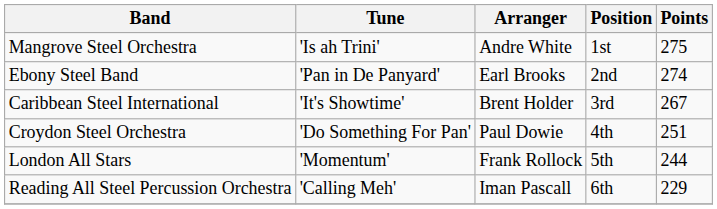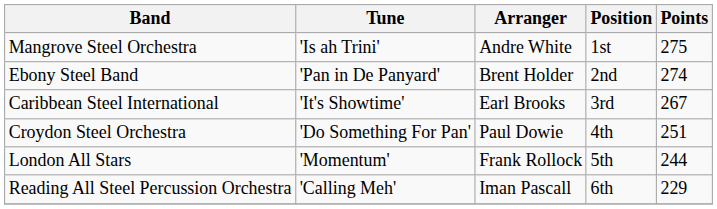Ebony Steel Band | Arranger: Earl Brooks -> Brent Holder
Caribbean Steel International | Arranger: Brent Holder -> Earl Brooks
